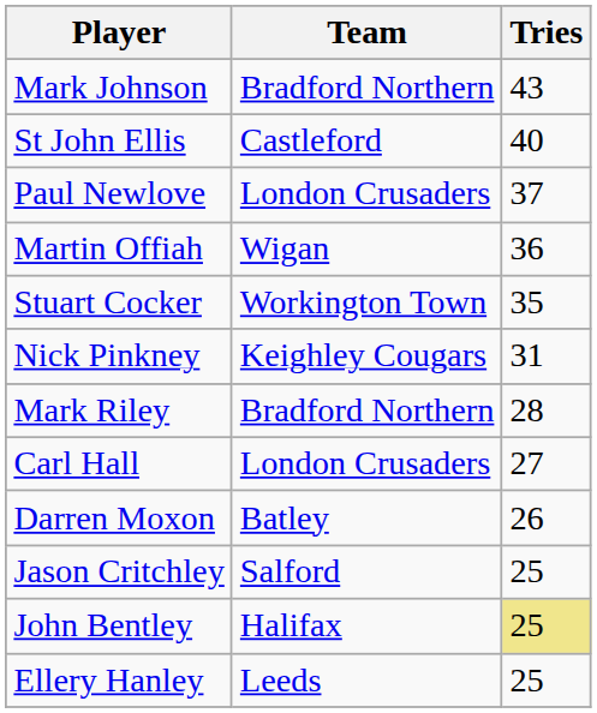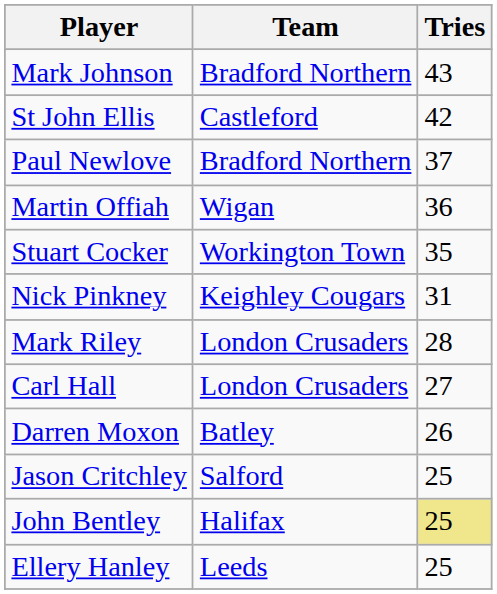St John Ellis | Tries: 40 -> 42
Paul Newlove | Team: London Crusaders -> Bradford Northern
Mark Riley | Team: Bradford Northern -> London Crusaders
